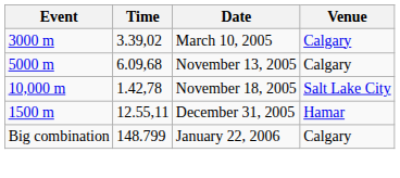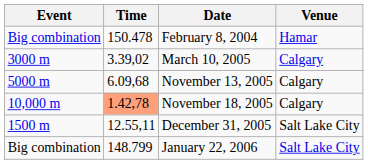+ row: Big combination | 150.478 | February 8, 2004 | Hamar
November 18, 2005 | Time: no background -> lightsalmon background
November 18, 2005 | Venue: Salt Lake City -> Calgary
December 31, 2005 | Venue: Hamar -> Salt Lake City
January 22, 2006 | Venue: Calgary -> Salt Lake City
